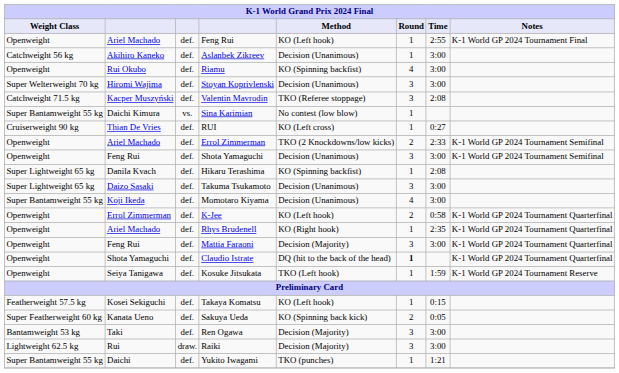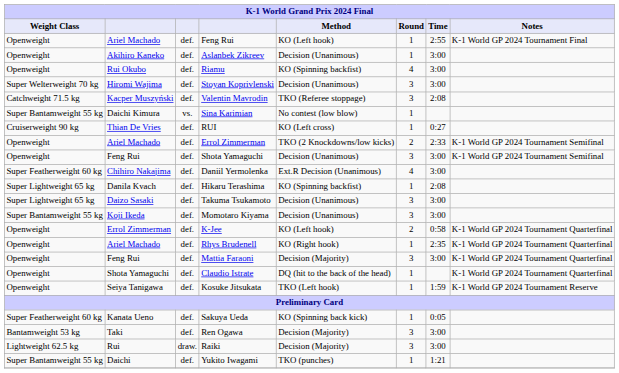Aslanbek Zikreev | Weight Class: Catchweight 56 kg -> Openweight
+ row: Super Featherweight 60 kg | Chihiro Nakajima | def. | Daniil Yermolenka | Ext.R Decision (Unanimous) | 4 | 3:00
Momotaro Kiyama | Round: 4 -> 3
Claudio Istrate | Round: bold -> normal
- row: Featherweight 57.5 kg | Kosei Sekiguchi | def. | Takaya Komatsu | KO (Left hook) | 1 | 0:15
Sakuya Ueda | Round: 2 -> 1
